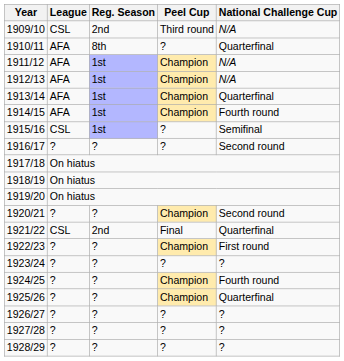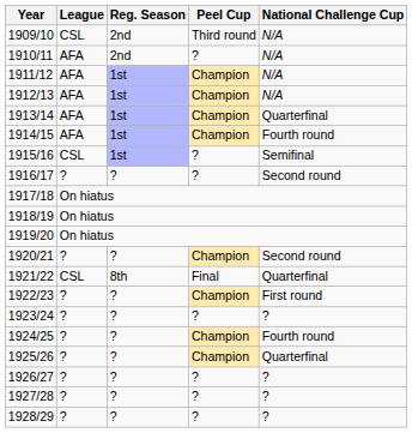1910/11 | Reg. Season: 8th -> 2nd
1910/11 | National Challenge Cup: Quarterfinal -> N/A
1921/22 | Reg. Season: 2nd -> 8th
